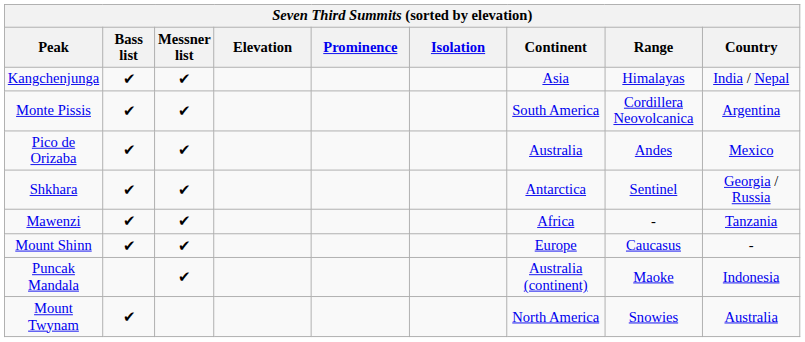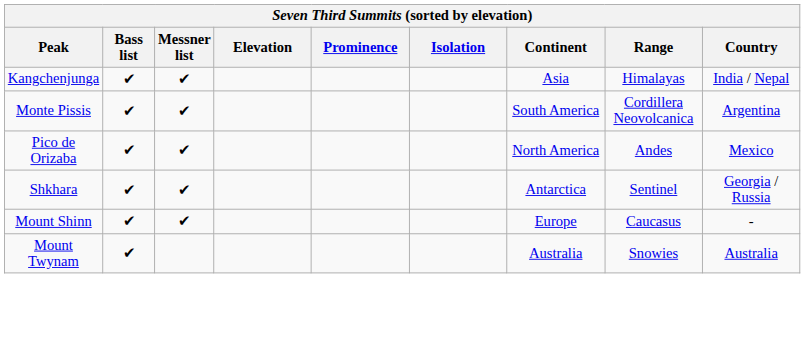Pico de Orizaba | Continent: Australia -> North America
- row: Mawenzi | ✔ | ✔ | Africa | - | Tanzania
- row: Puncak Mandala | ✔ | Australia (continent) | Maoke | Indonesia
Mount Twynam | Continent: North America -> Australia
